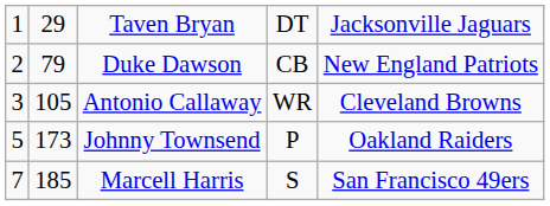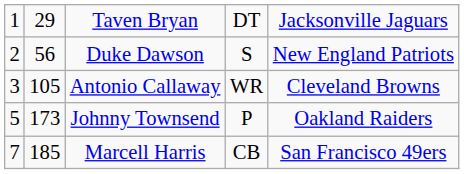Duke Dawson | column 2: 79 -> 56
Duke Dawson | column 4: CB -> S
Marcell Harris | column 4: S -> CB
